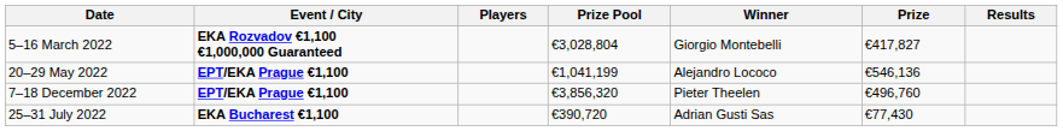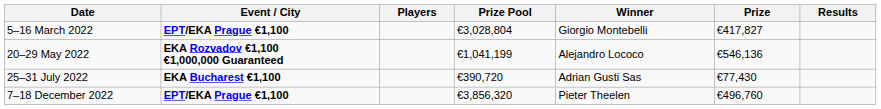5–16 March 2022 | Event / City: EKA Rozvadov €1,100 €1,000,000 Guaranteed -> EPT/EKA Prague €1,100
20–29 May 2022 | Event / City: EPT/EKA Prague €1,100 -> EKA Rozvadov €1,100 €1,000,000 Guaranteed
rows swapped: 25–31 July 2022 <-> 7–18 December 2022
